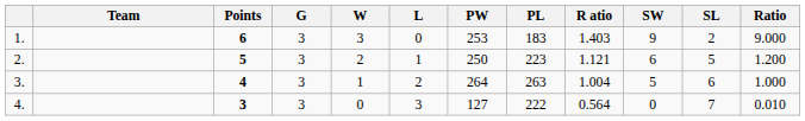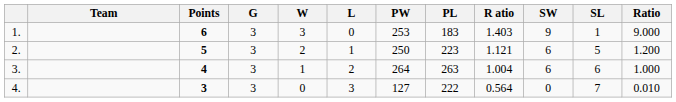1. | SL: 2 -> 1
3. | SW: 5 -> 6
